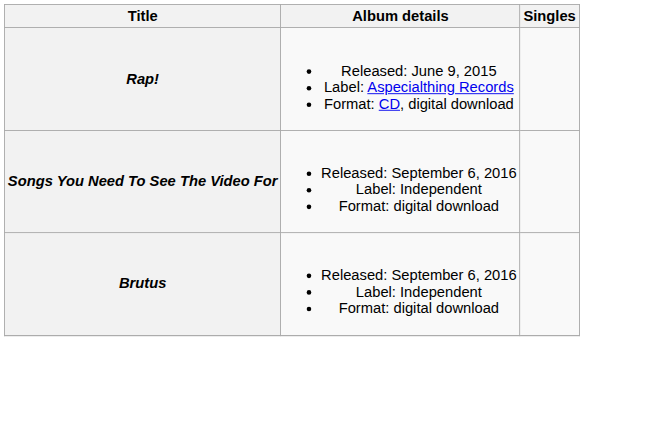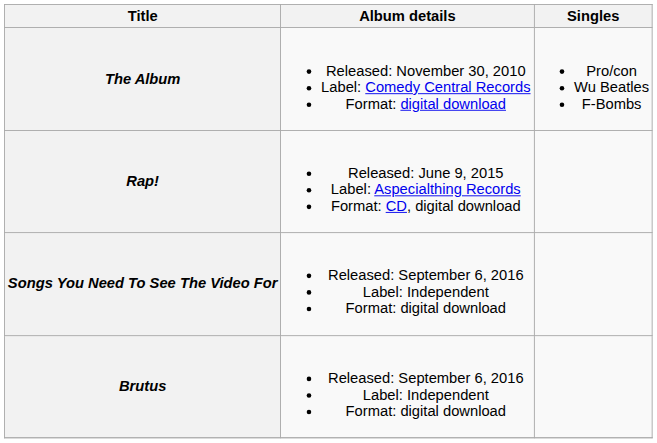+ row: The Album | Released: November 30, 2010 Label: Comedy Central Records Format: digital download | Pro/con Wu Beatles F-Bombs
